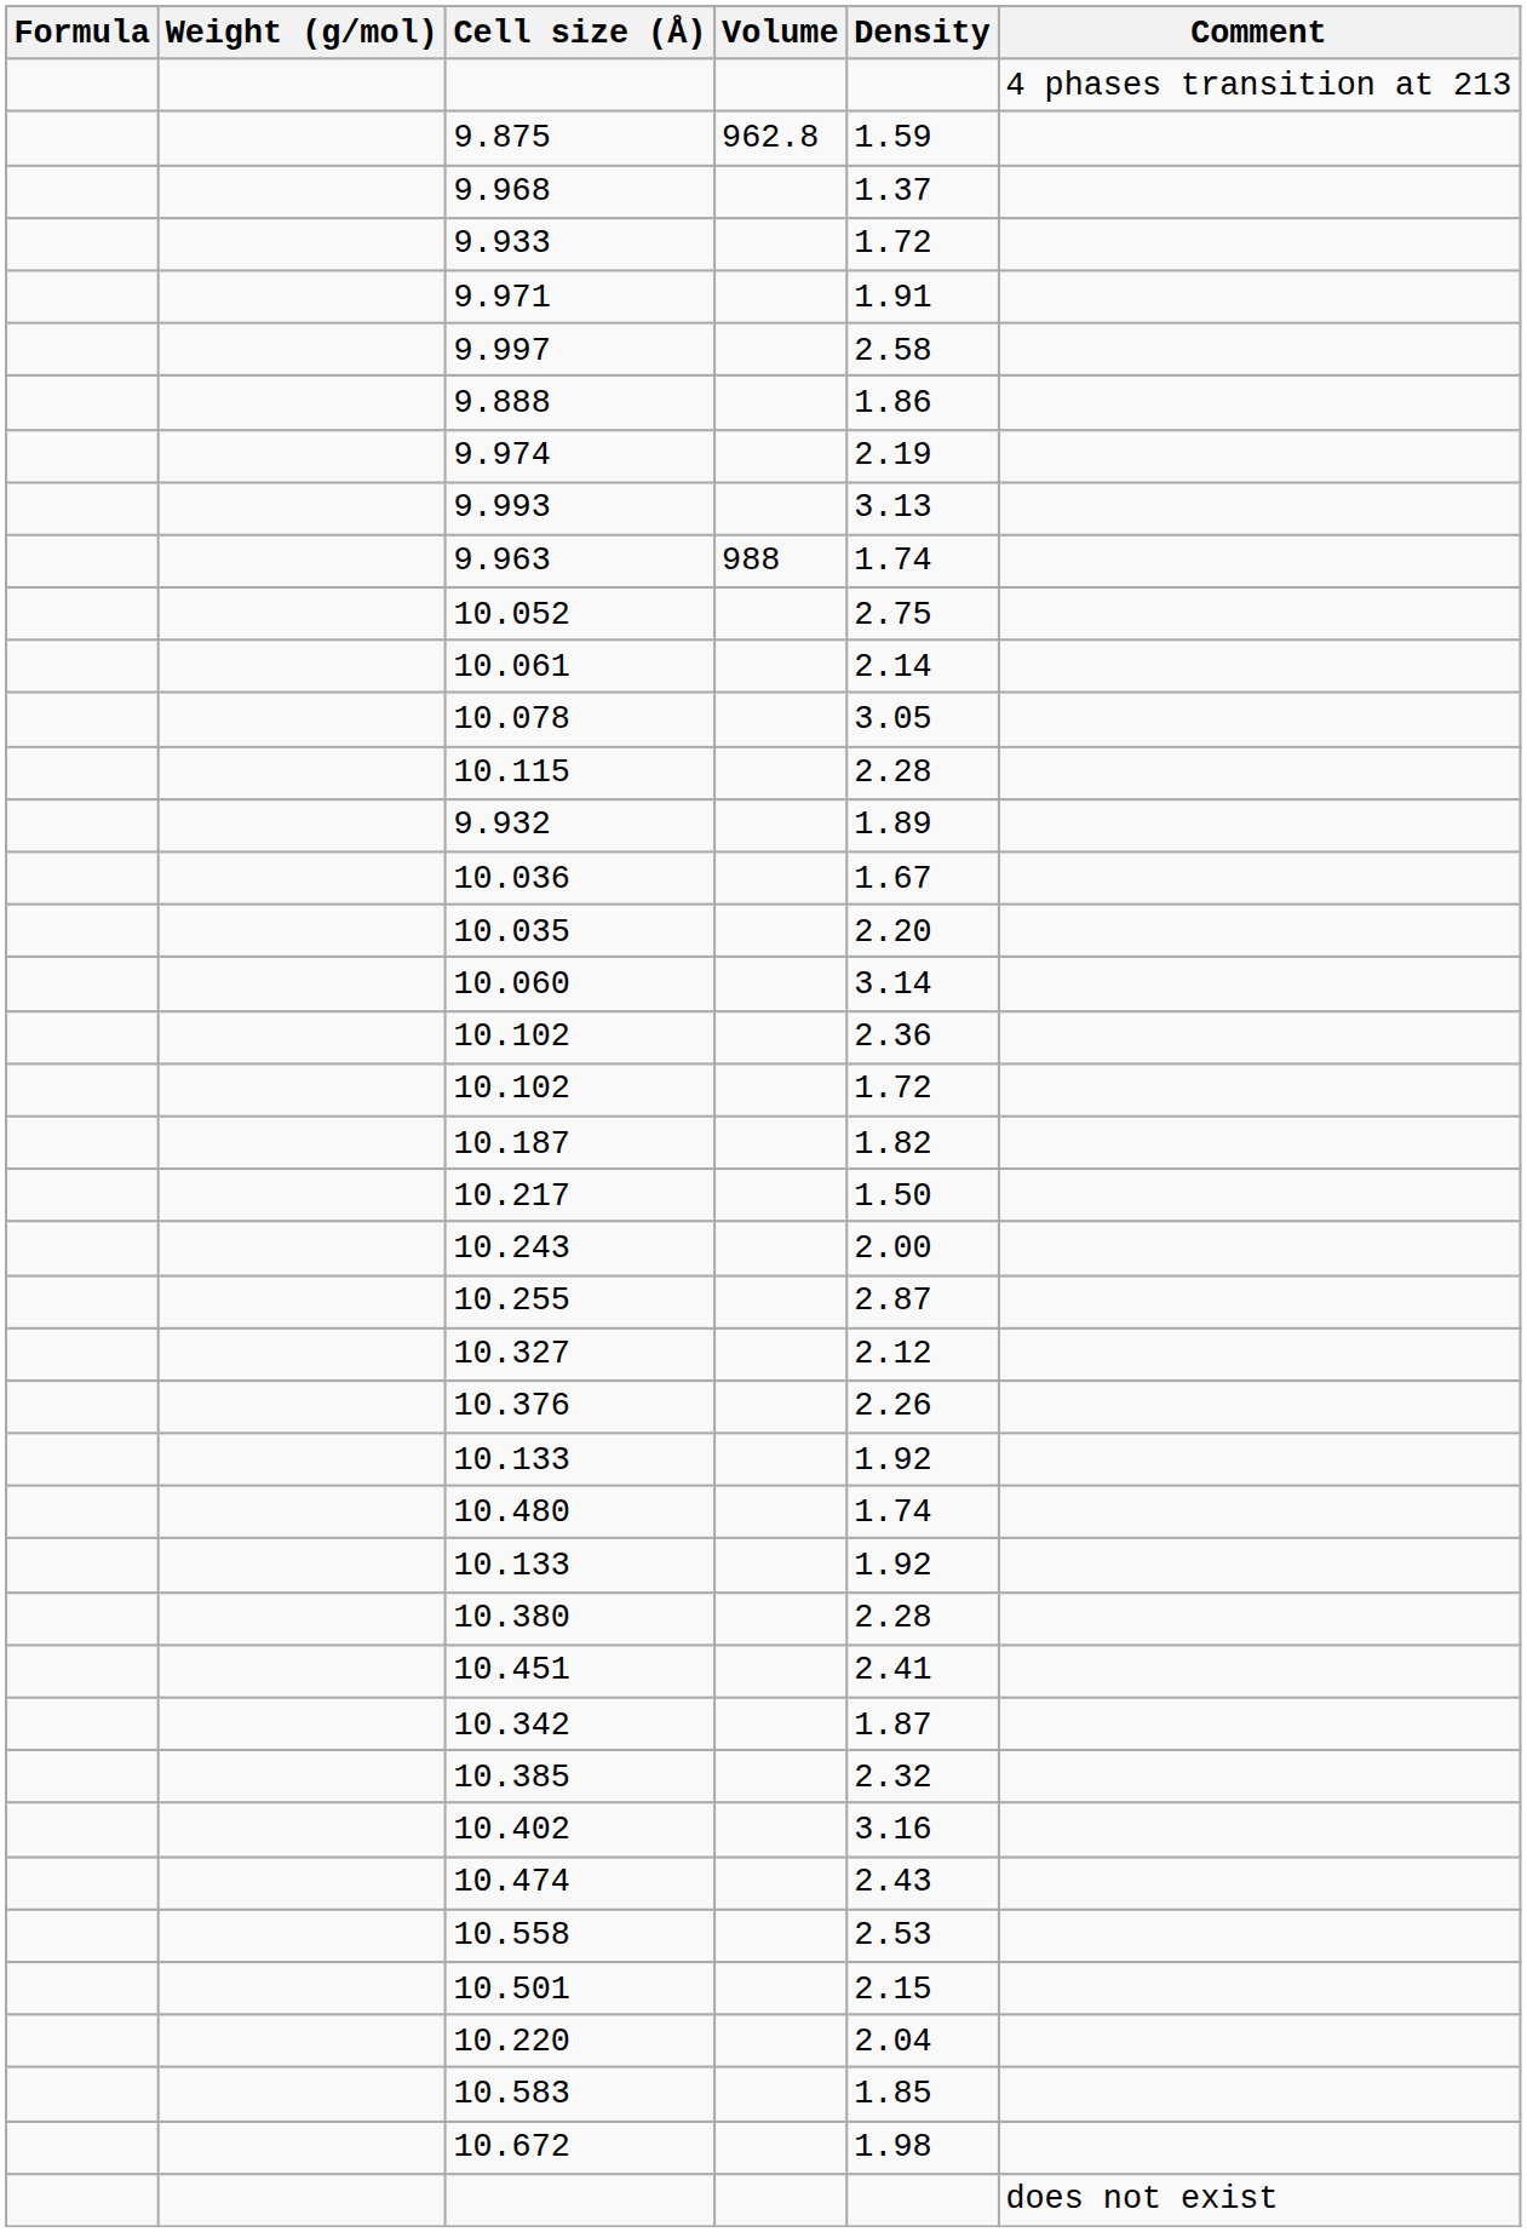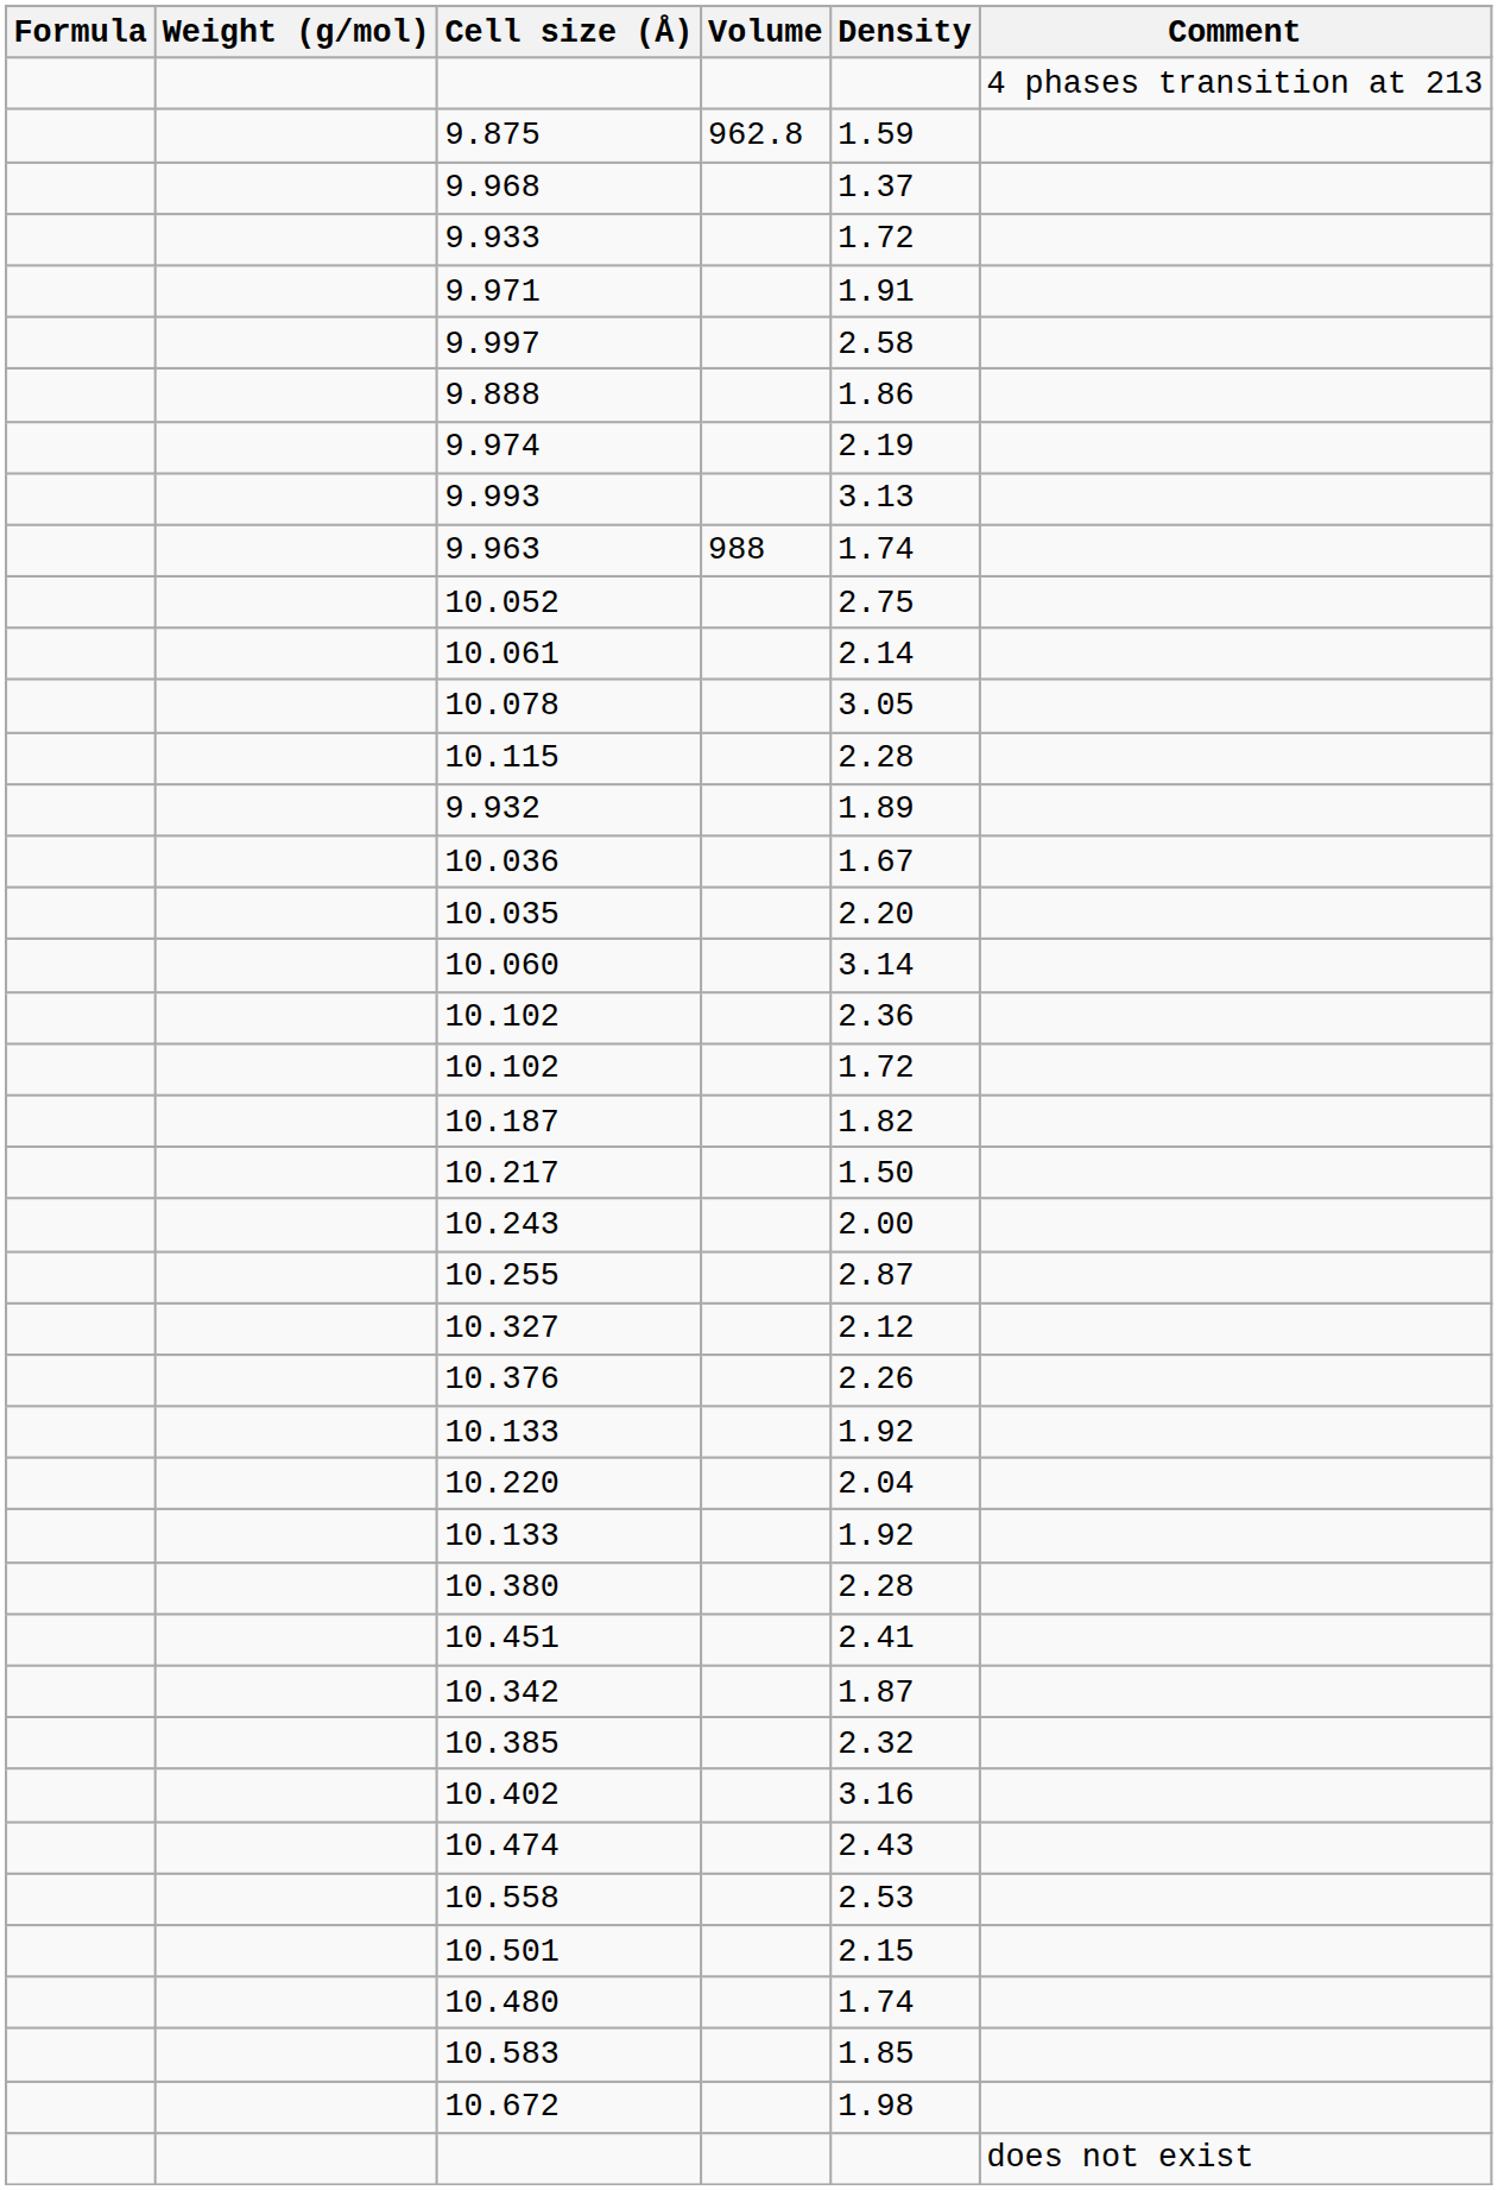rows swapped: 10.220 <-> 10.480
